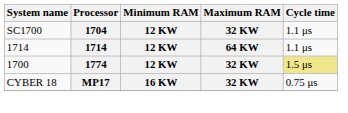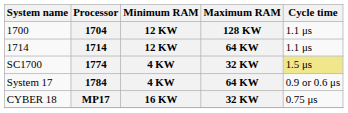1704 | System name: SC1700 -> 1700
1704 | Maximum RAM: 32 KW -> 128 KW
1774 | System name: 1700 -> SC1700
1774 | Minimum RAM: 12 KW -> 4 KW
+ row: System 17 | 1784 | 4 KW | 64 KW | 0.9 or 0.6 μs
